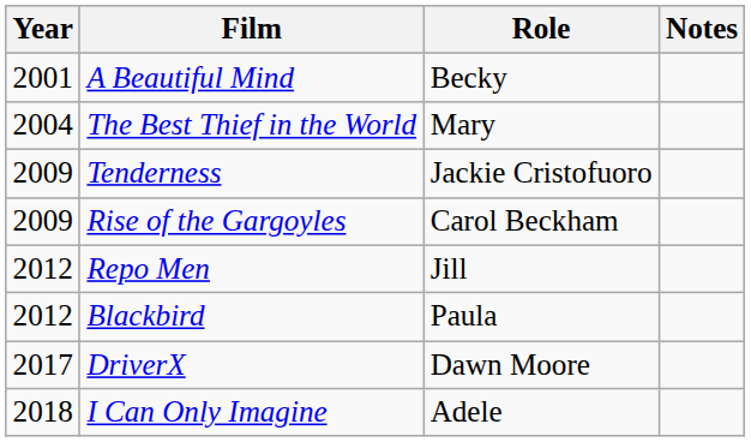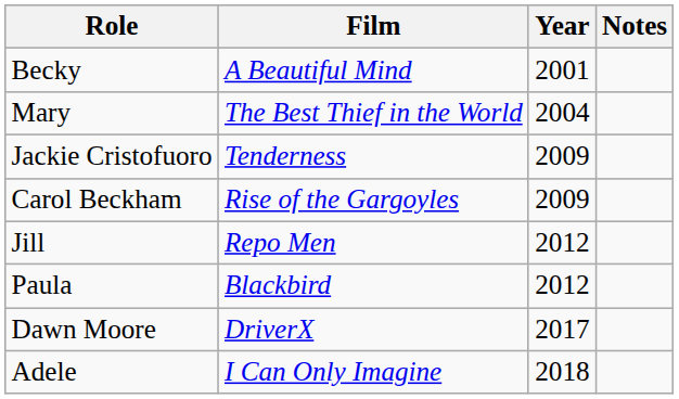columns swapped: Year <-> Role
